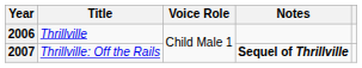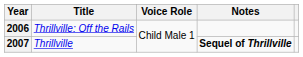2006 | Title: Thrillville -> Thrillville: Off the Rails
2007 | Title: Thrillville: Off the Rails -> Thrillville
